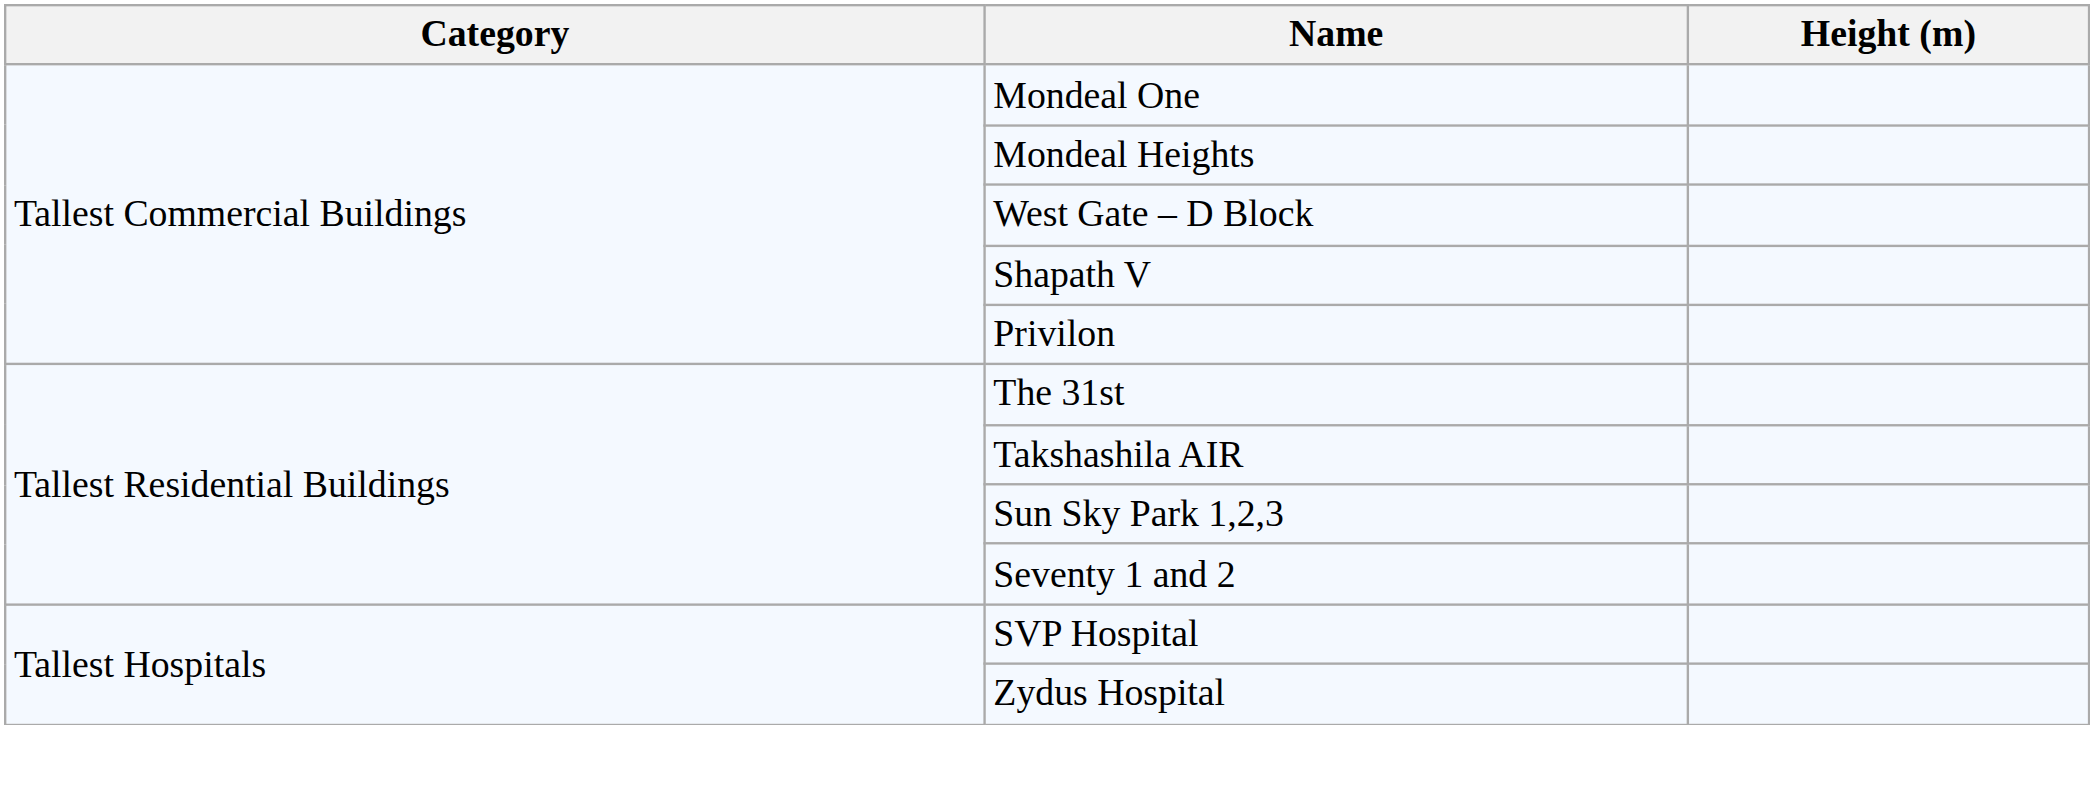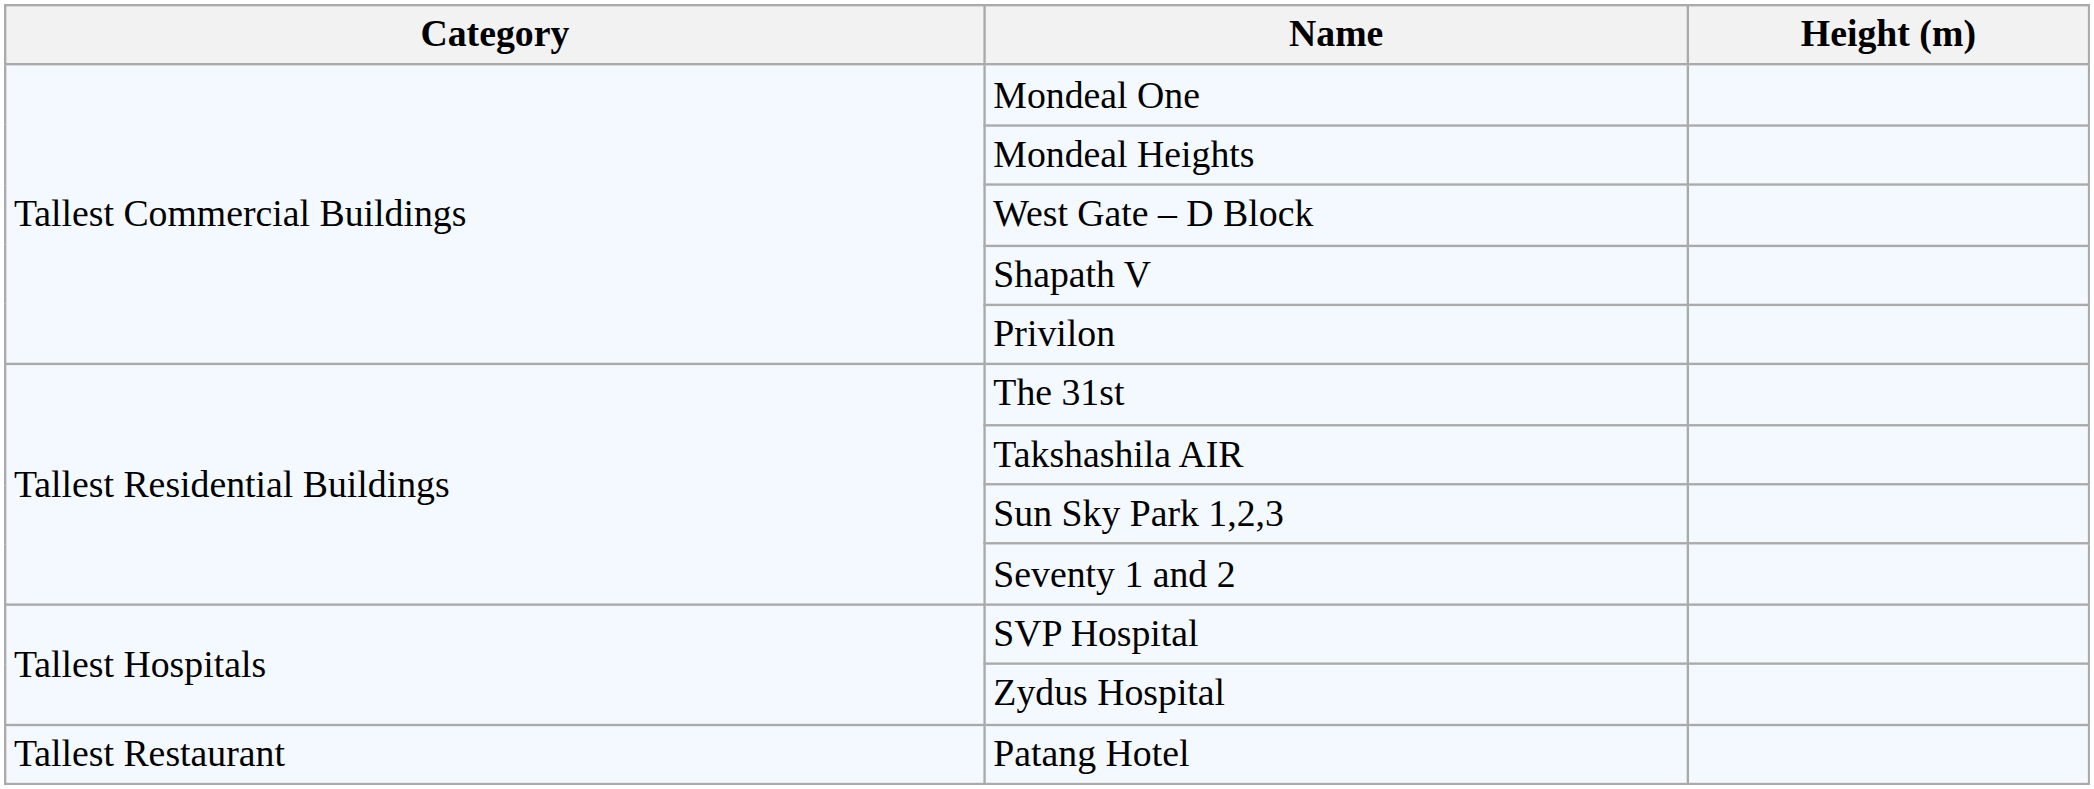+ row: Tallest Restaurant | Patang Hotel
